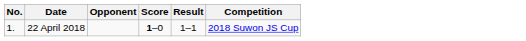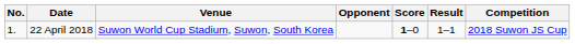+ column: Venue | Suwon World Cup Stadium, Suwon, South Korea
